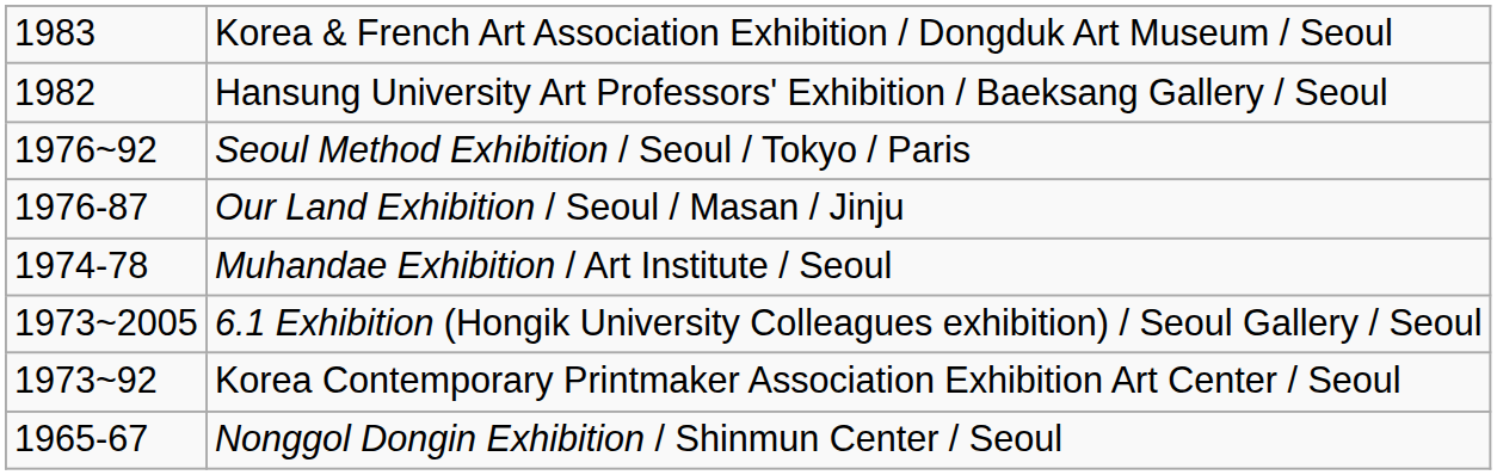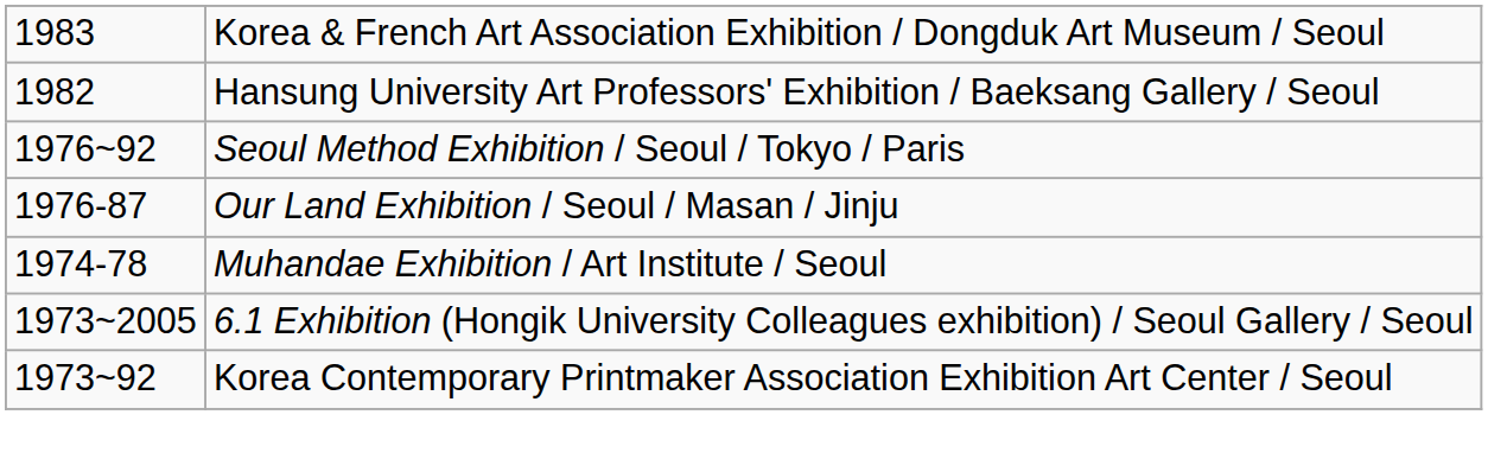- row: 1965-67 | Nonggol Dongin Exhibition / Shinmun Center / Seoul
